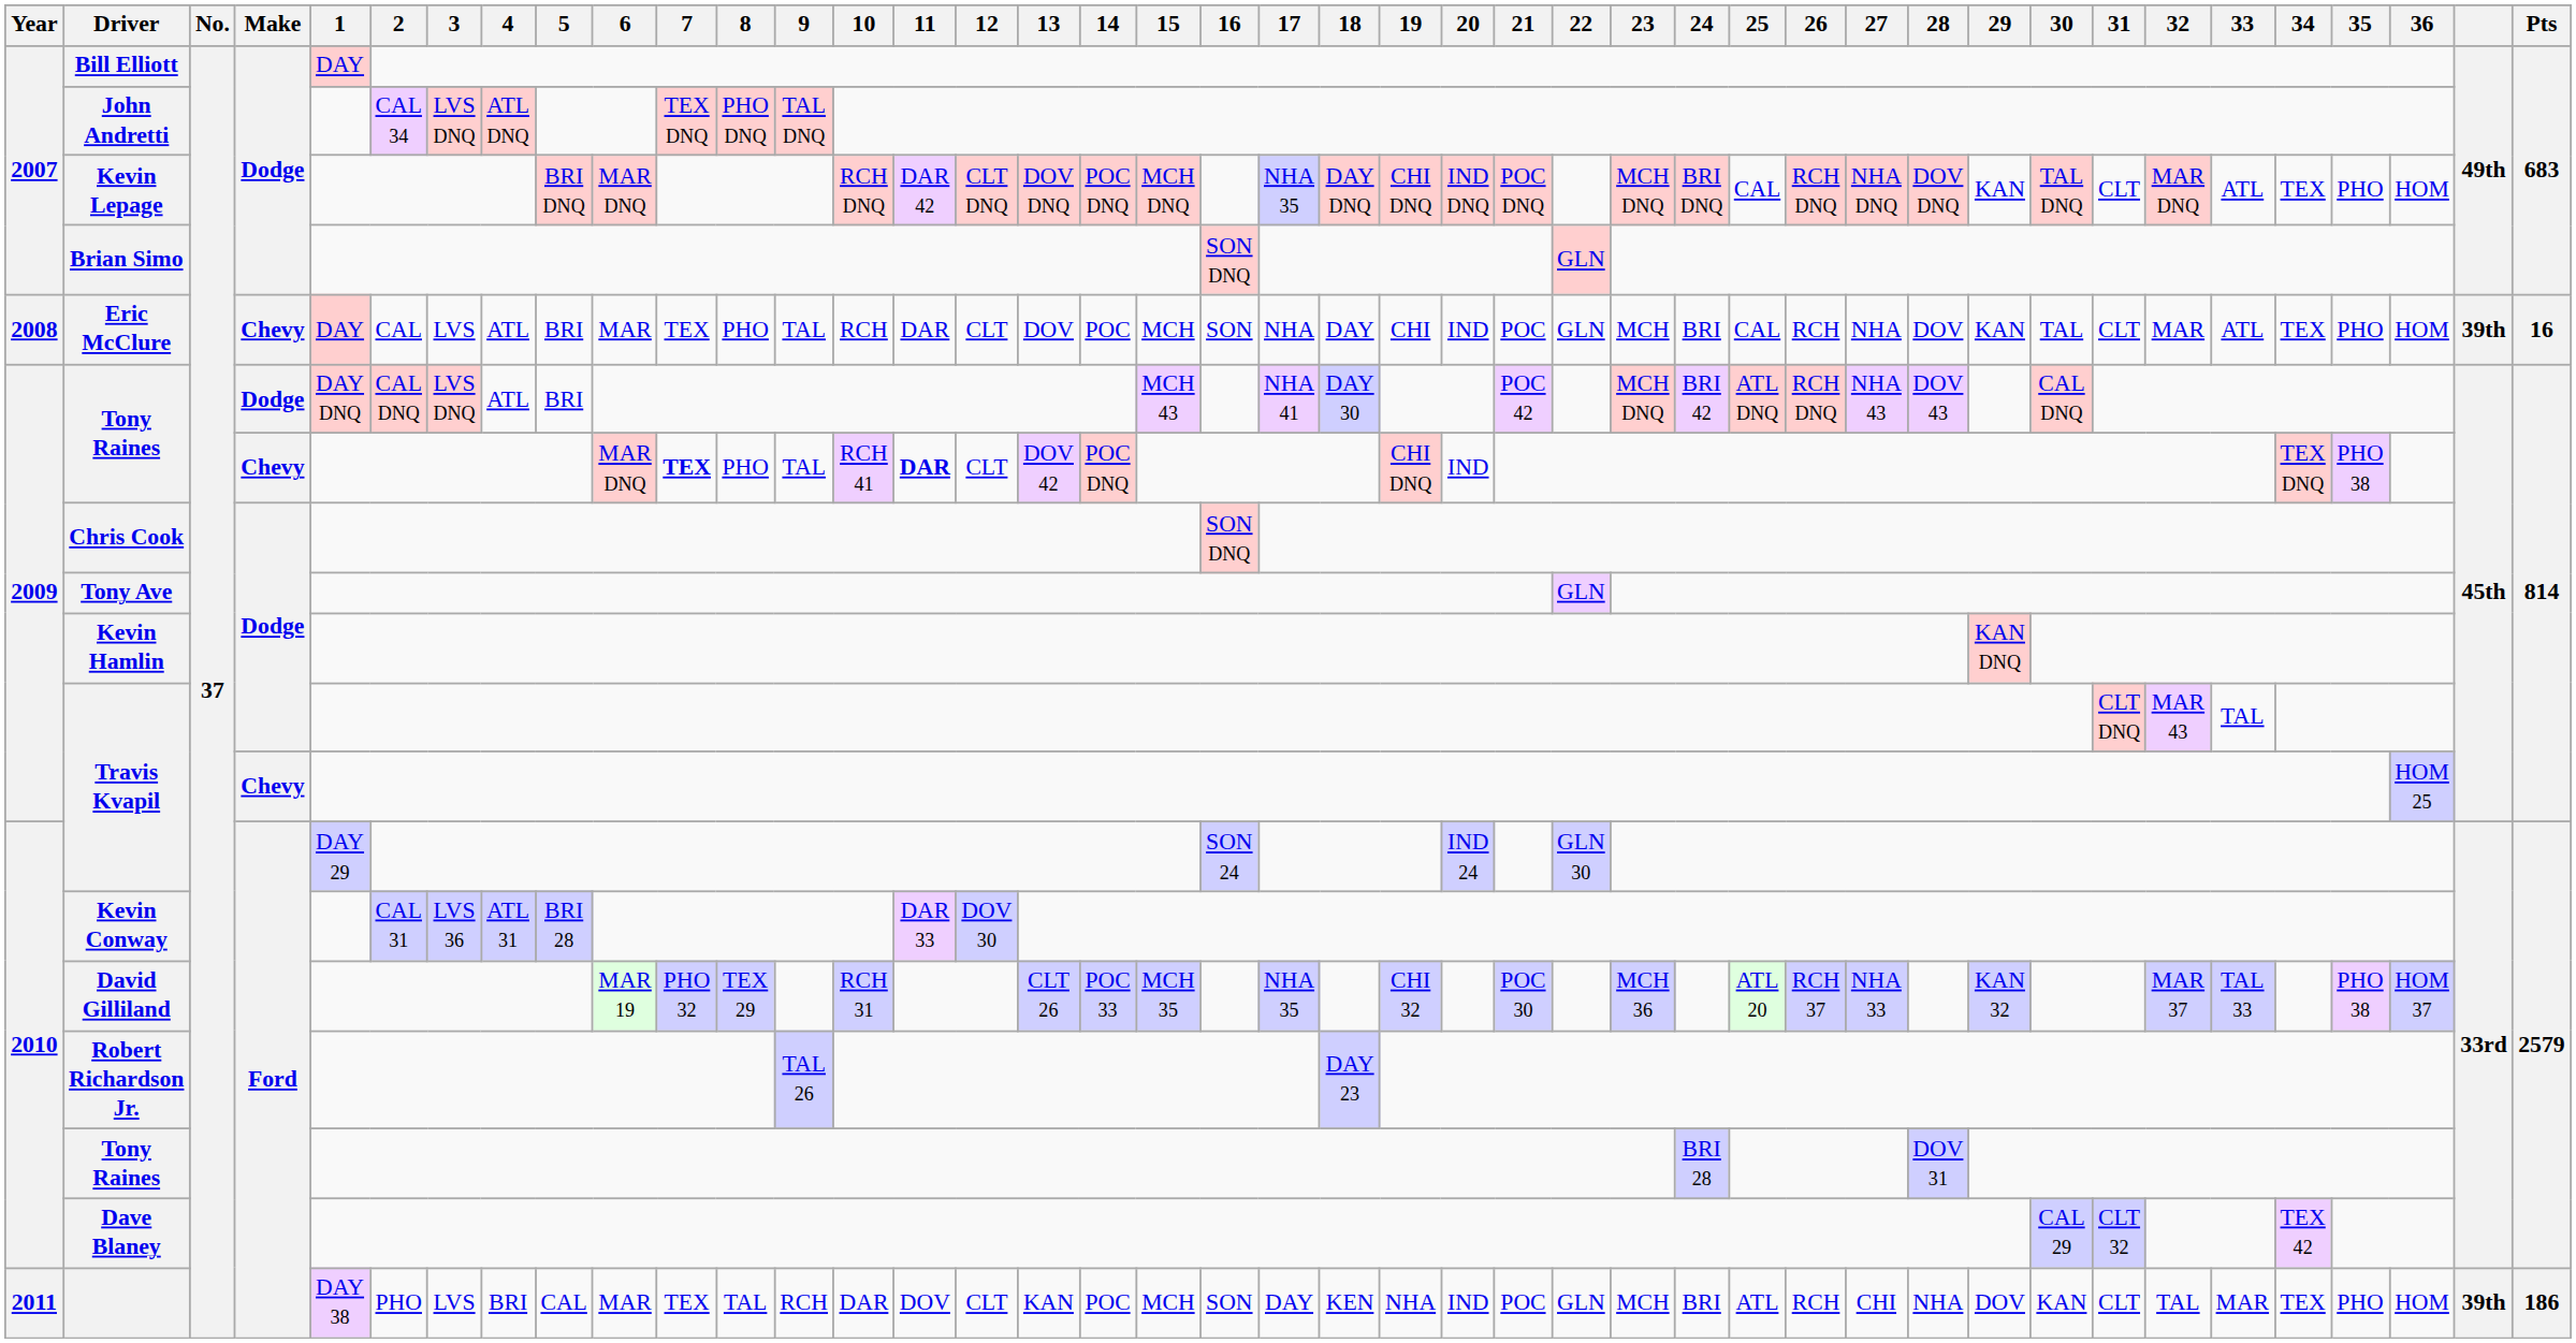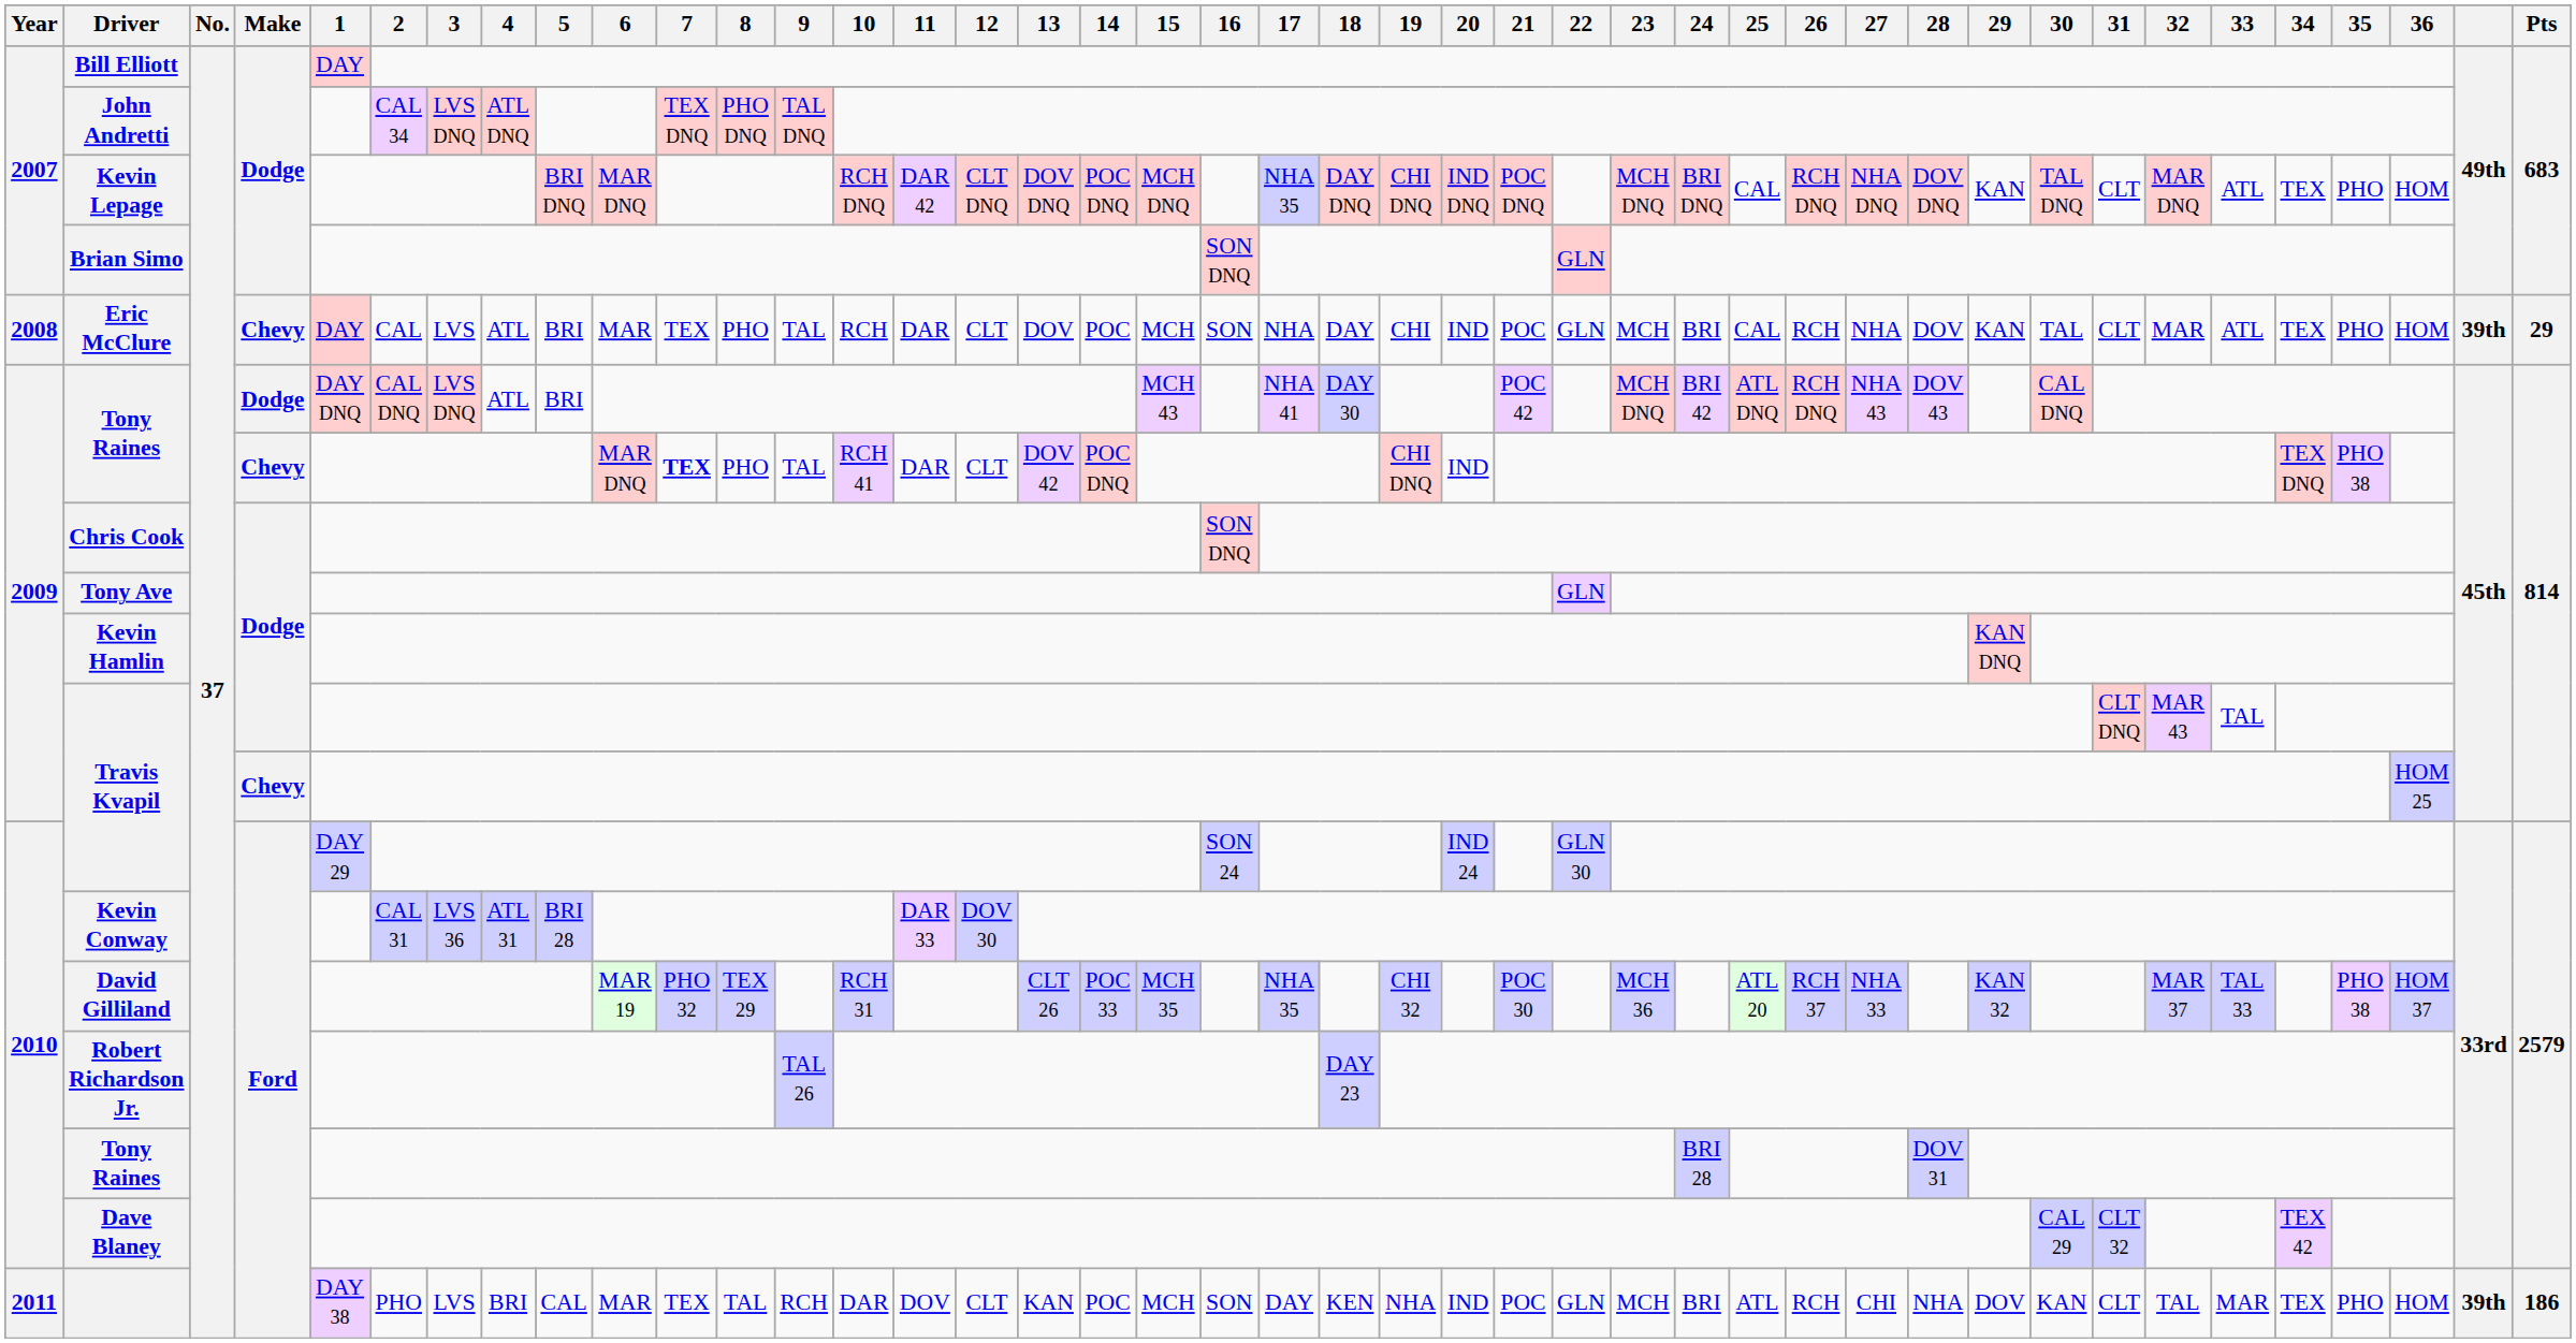Eric McClure | Pts: 16 -> 29
Tony Raines / Chevy | 11: bold -> normal
